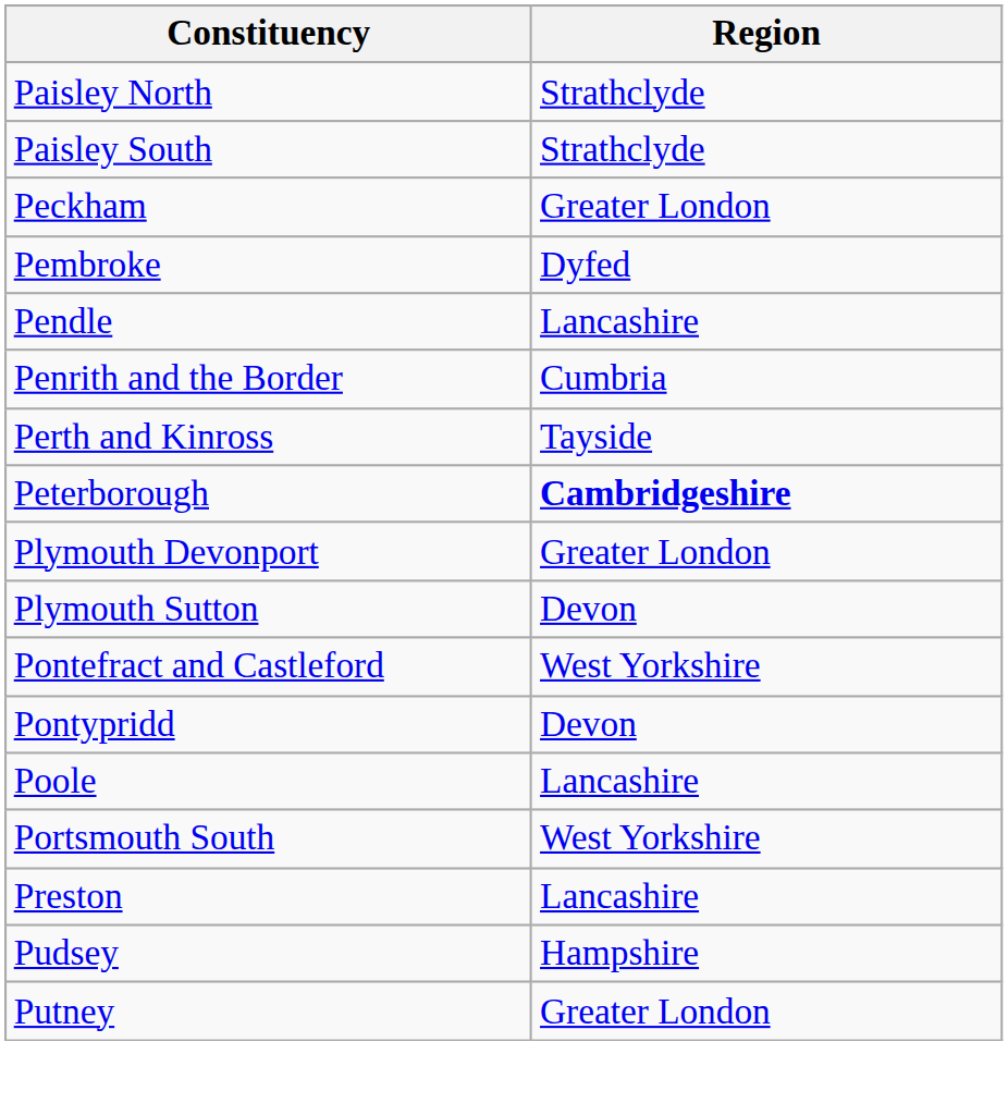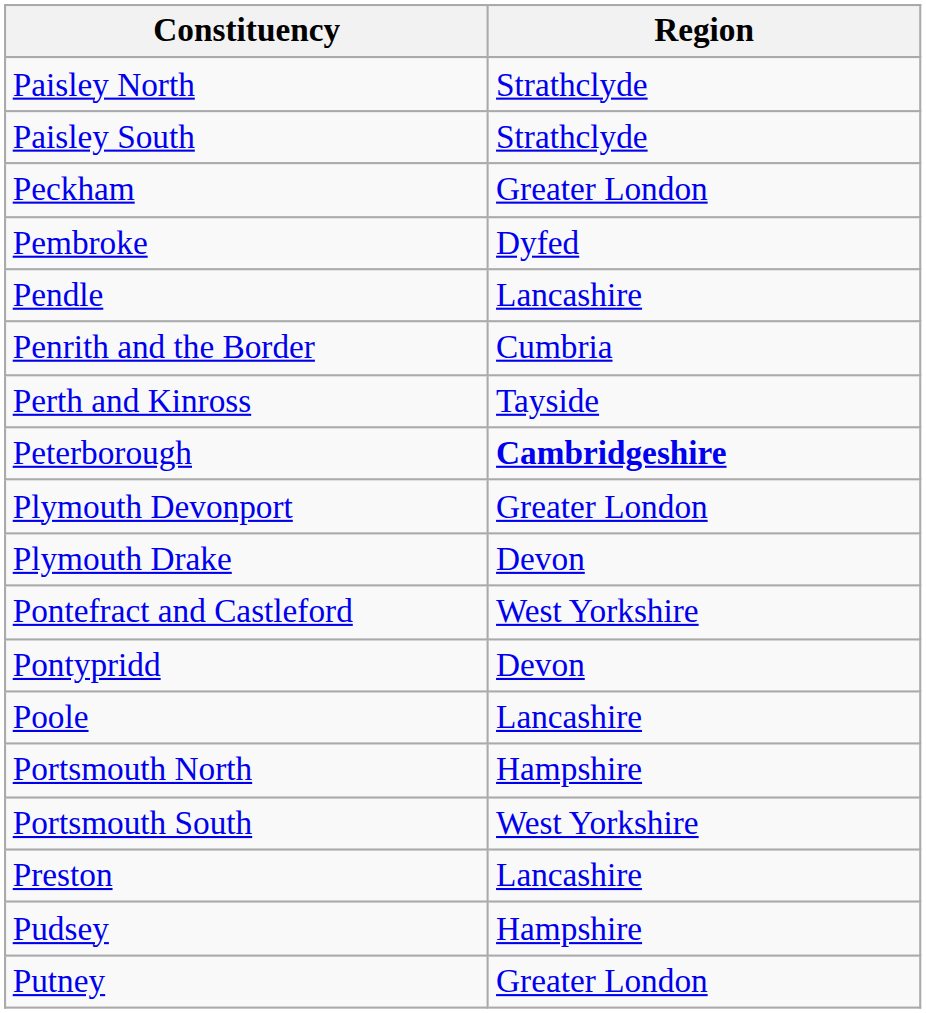+ row: Plymouth Drake | Devon
- row: Plymouth Sutton | Devon
+ row: Portsmouth North | Hampshire
